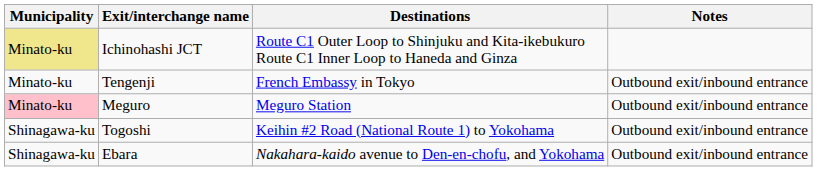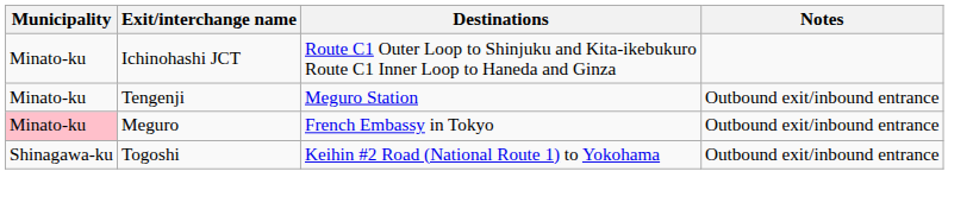Ichinohashi JCT | Municipality: khaki background -> no background
Tengenji | Destinations: French Embassy in Tokyo -> Meguro Station
Meguro | Destinations: Meguro Station -> French Embassy in Tokyo
- row: Shinagawa-ku | Ebara | Nakahara-kaido avenue to Den-en-chofu, and Yokohama | Outbound exit/inbound entrance
